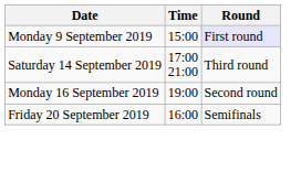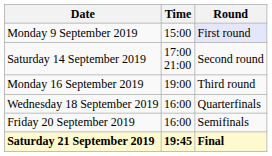Saturday 14 September 2019 | Round: Third round -> Second round
Monday 16 September 2019 | Round: Second round -> Third round
+ row: Wednesday 18 September 2019 | 16:00 | Quarterfinals
+ row: Saturday 21 September 2019 | 19:45 | Final
